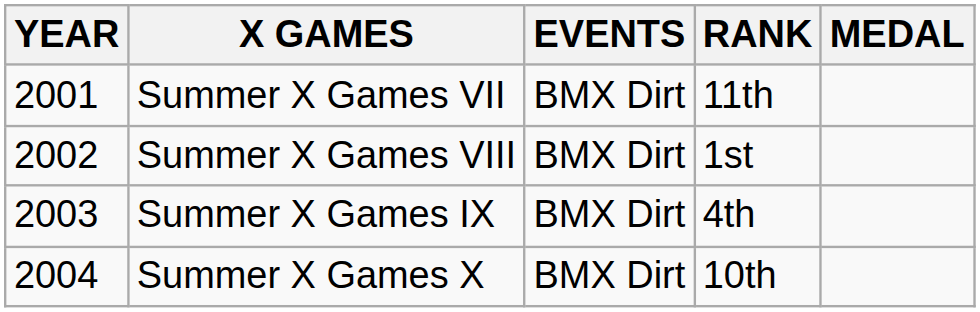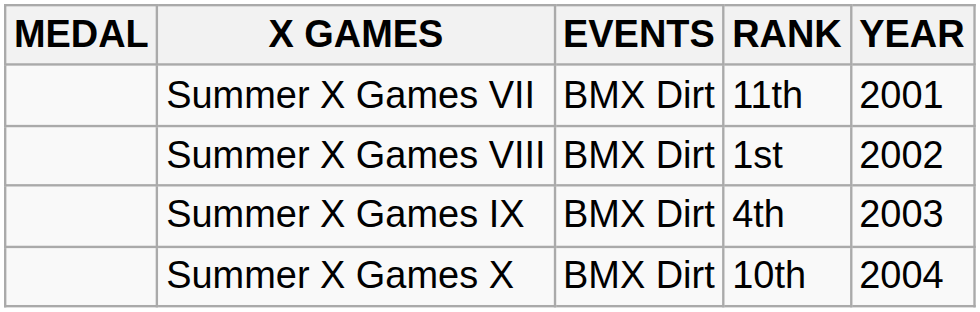columns swapped: YEAR <-> MEDAL
